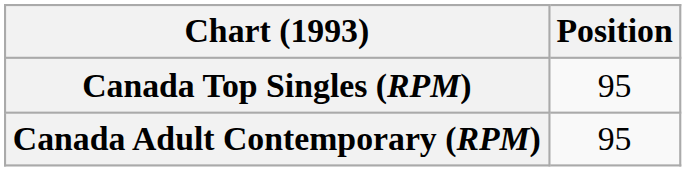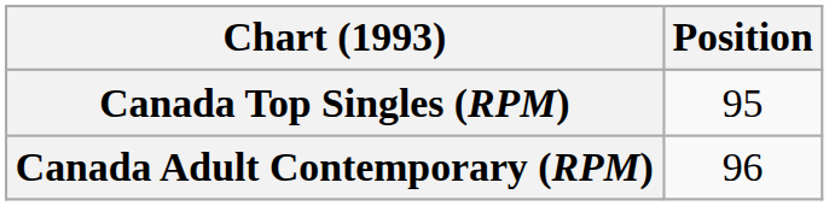Canada Adult Contemporary (RPM) | Position: 95 -> 96
